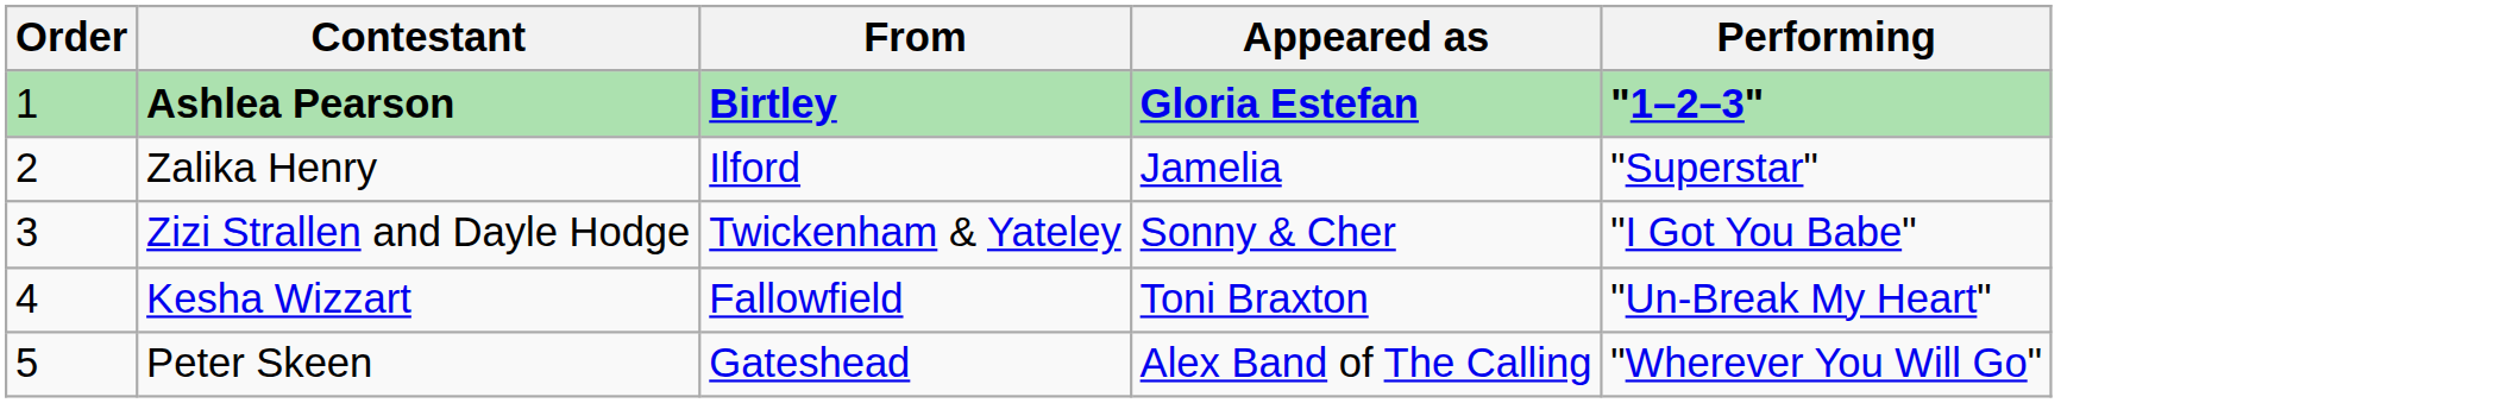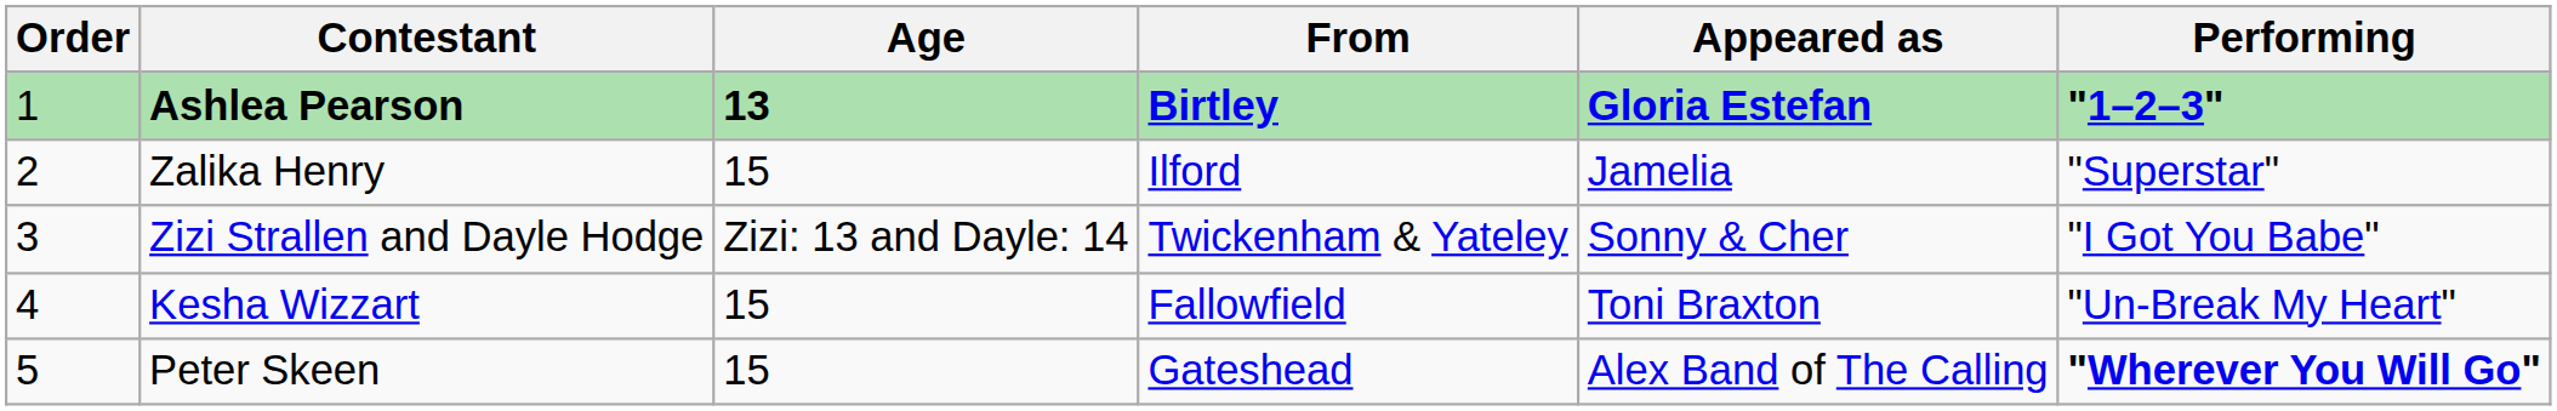+ column: Age | 13 | 15 | Zizi: 13 and Dayle: 14 | 15 | 15
Peter Skeen | Performing: normal -> bold
